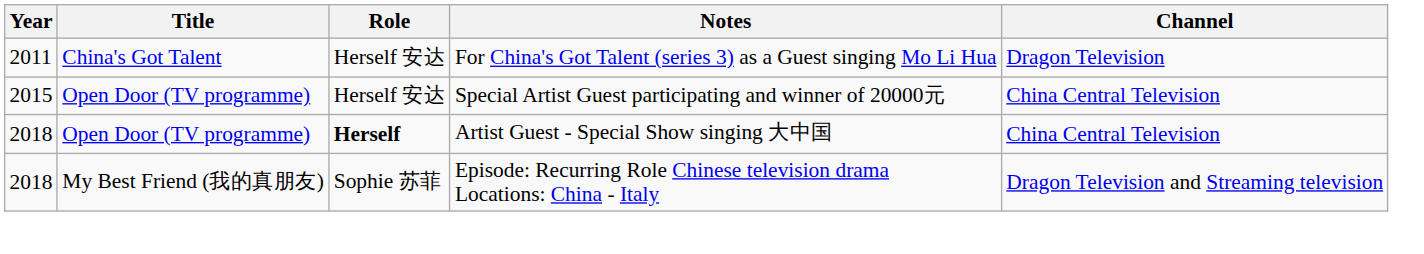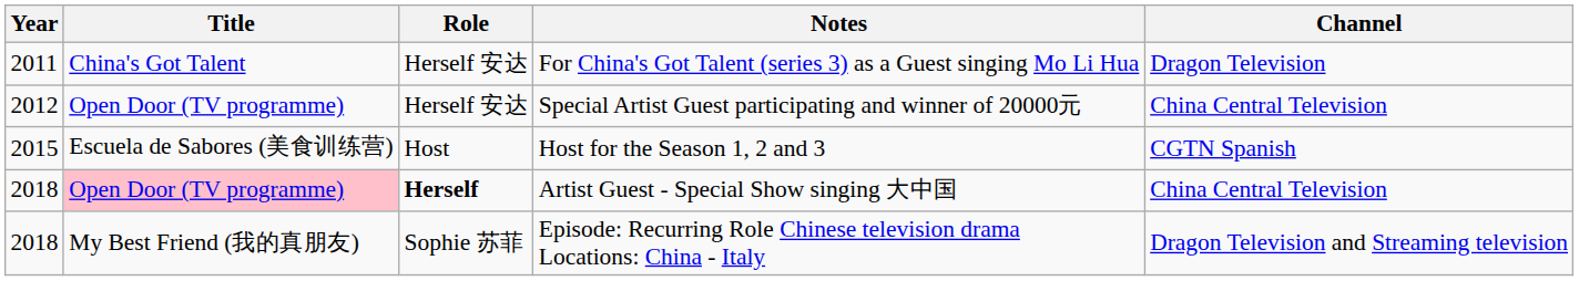Special Artist Guest participating and winner of 20000元 | Year: 2015 -> 2012
+ row: 2015 | Escuela de Sabores (美食训练营) | Host | Host for the Season 1, 2 and 3 | CGTN Spanish
Artist Guest - Special Show singing 大中国 | Title: no background -> pink background
